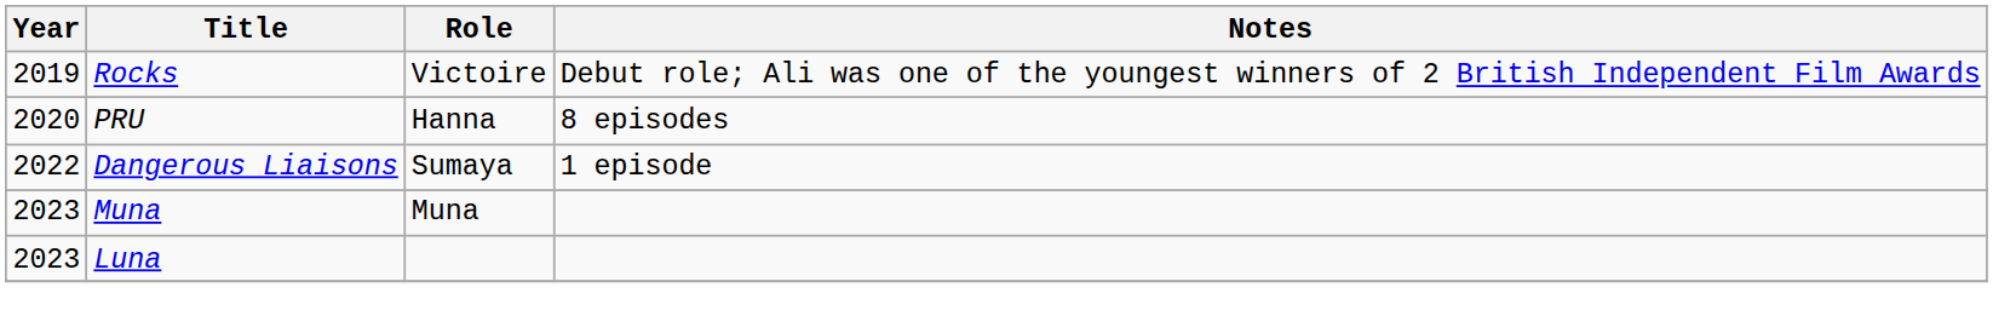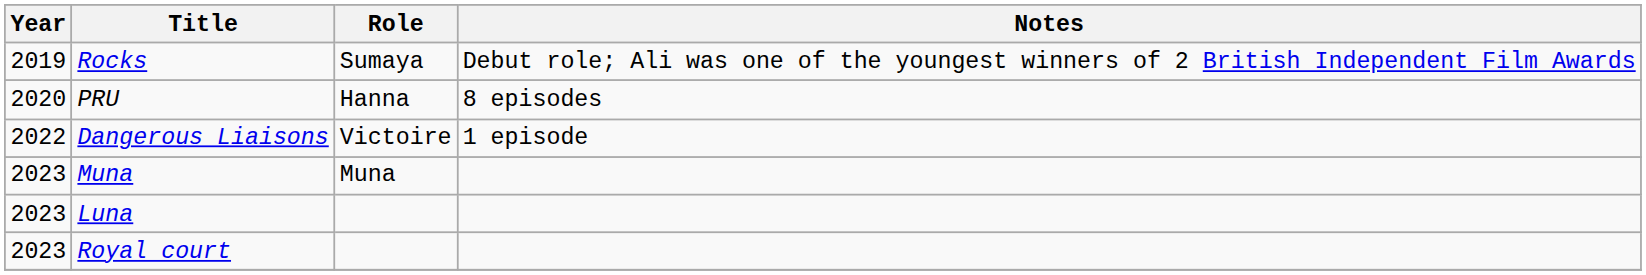Rocks | Role: Victoire -> Sumaya
Dangerous Liaisons | Role: Sumaya -> Victoire
+ row: 2023 | Royal court
